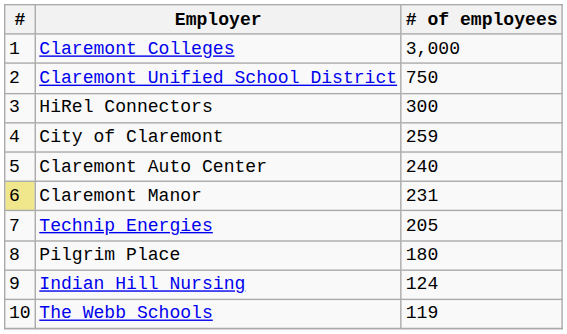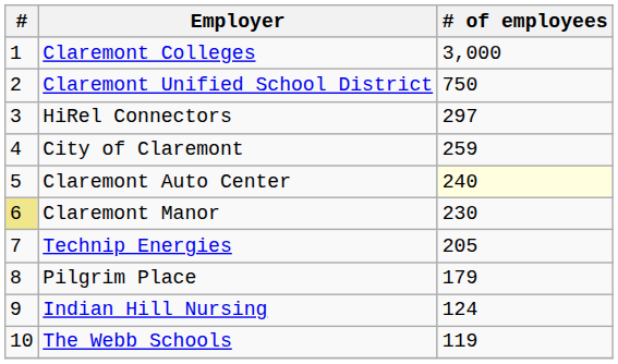HiRel Connectors | # of employees: 300 -> 297
Claremont Auto Center | # of employees: no background -> lightyellow background
Claremont Manor | # of employees: 231 -> 230
Pilgrim Place | # of employees: 180 -> 179
